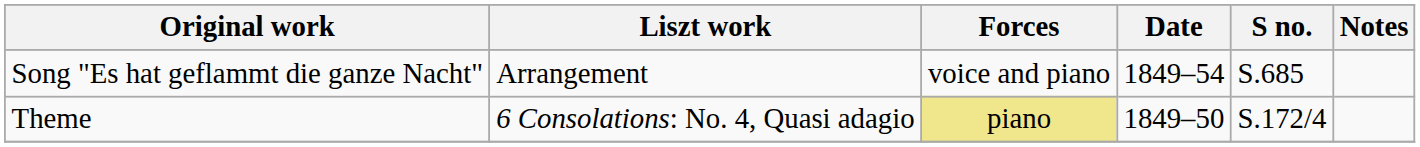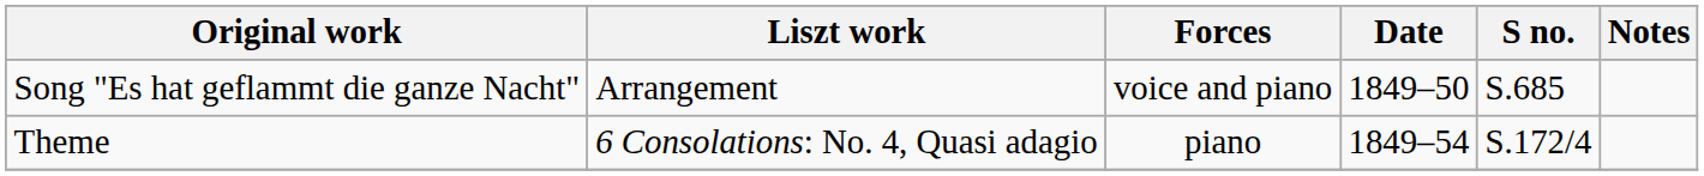Song "Es hat geflammt die ganze Nacht" | Date: 1849–54 -> 1849–50
Theme | Forces: khaki background -> no background
Theme | Date: 1849–50 -> 1849–54
